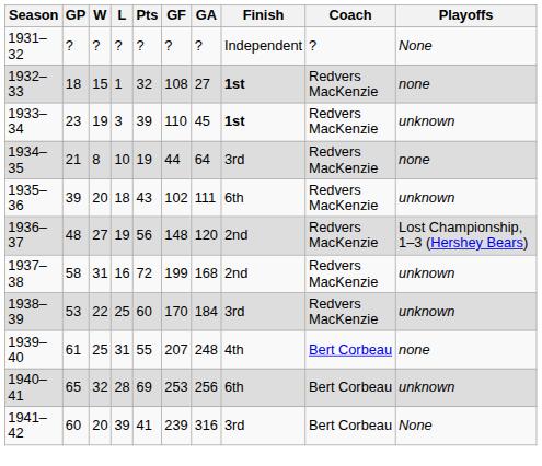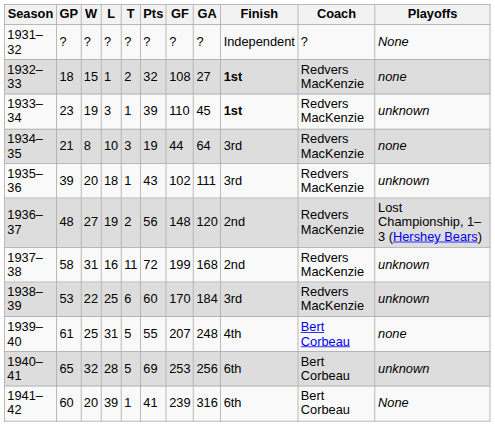+ column: T | ? | 2 | 1 | 3 | 1 | 2 | 11 | 6 | 5 | 5 | 1
1935–36 | Finish: 6th -> 3rd
1941–42 | Finish: 3rd -> 6th
